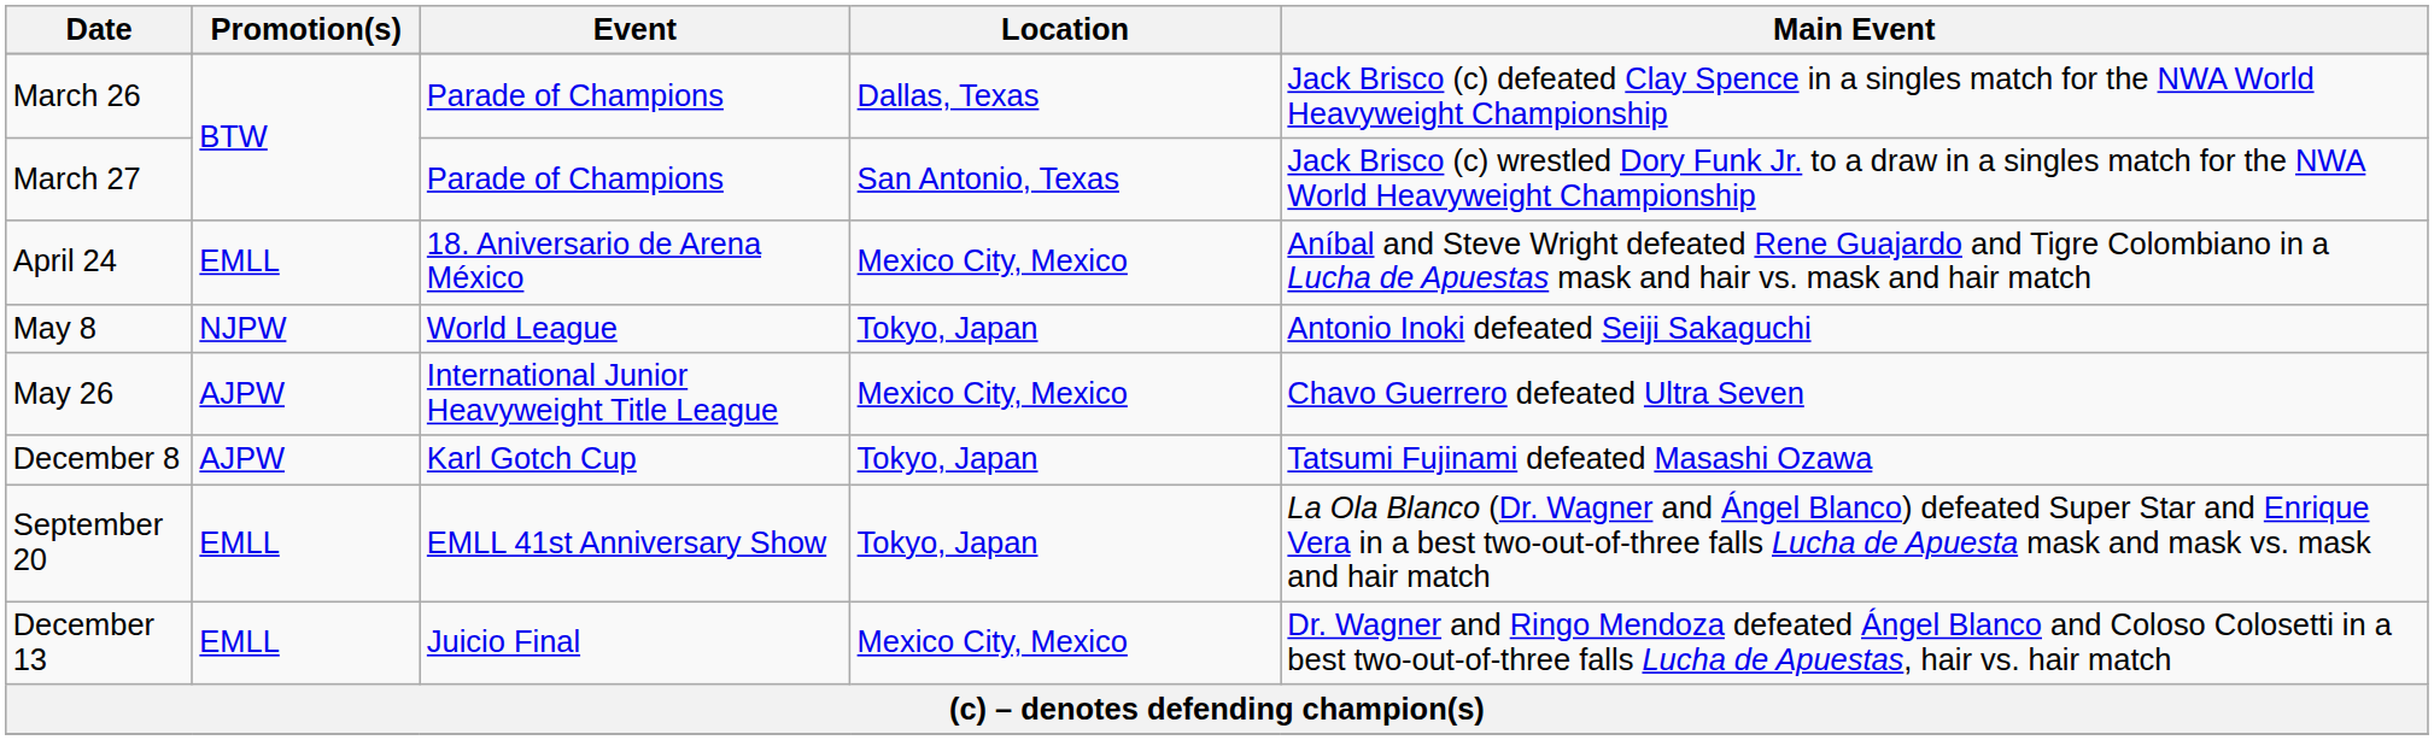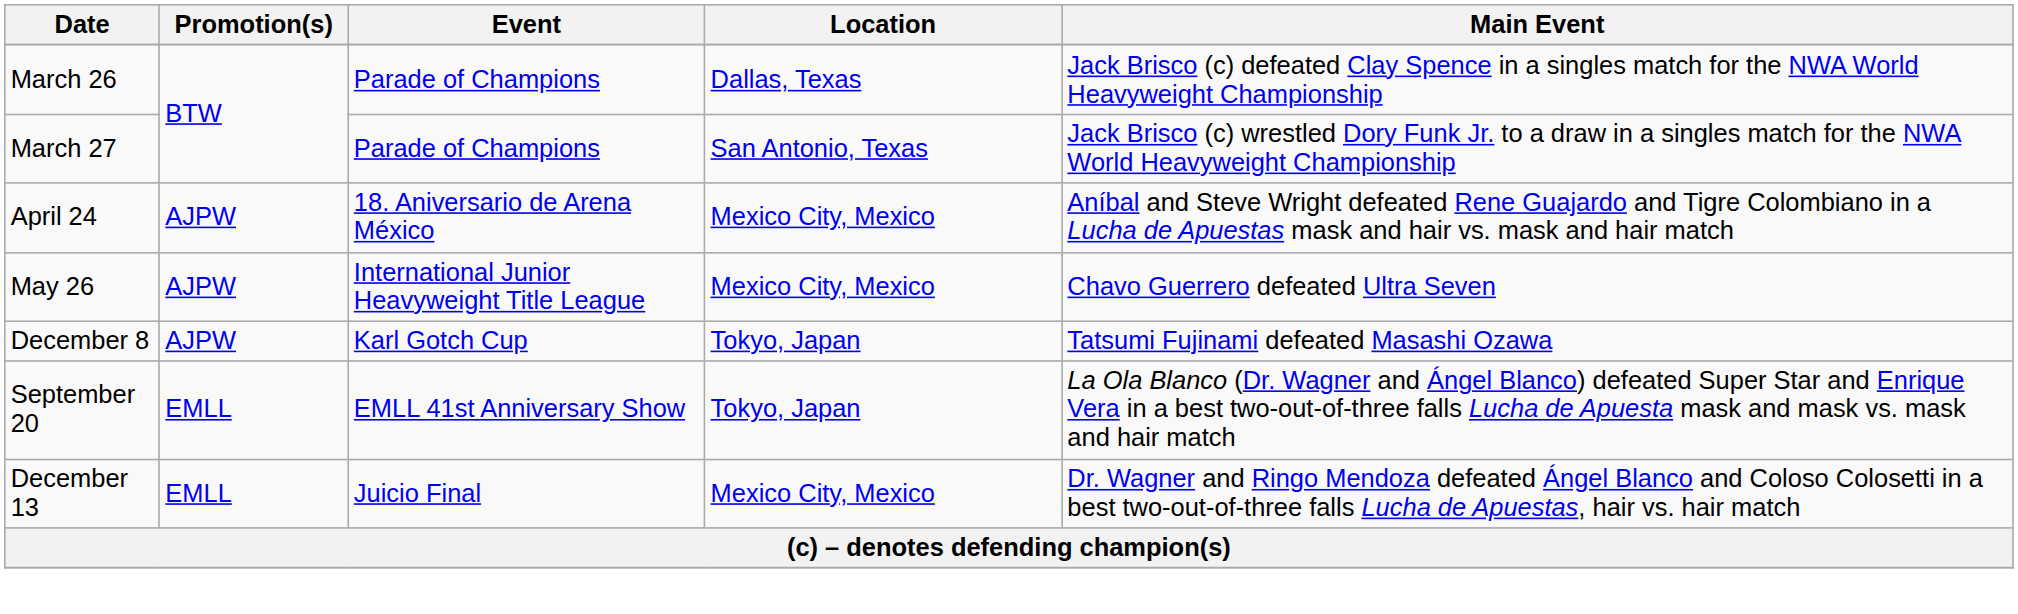April 24 | Promotion(s): EMLL -> AJPW
- row: May 8 | NJPW | World League | Tokyo, Japan | Antonio Inoki defeated Seiji Sakaguchi
